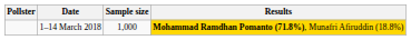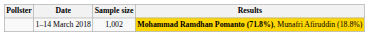1–14 March 2018 | Sample size: 1,000 -> 1,002
